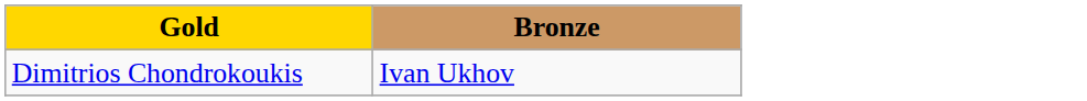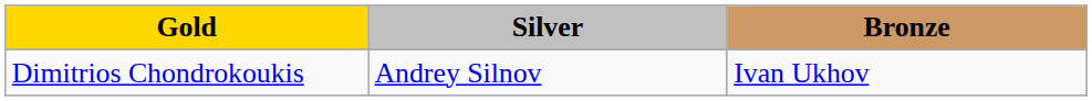+ column: Silver | Andrey Silnov
